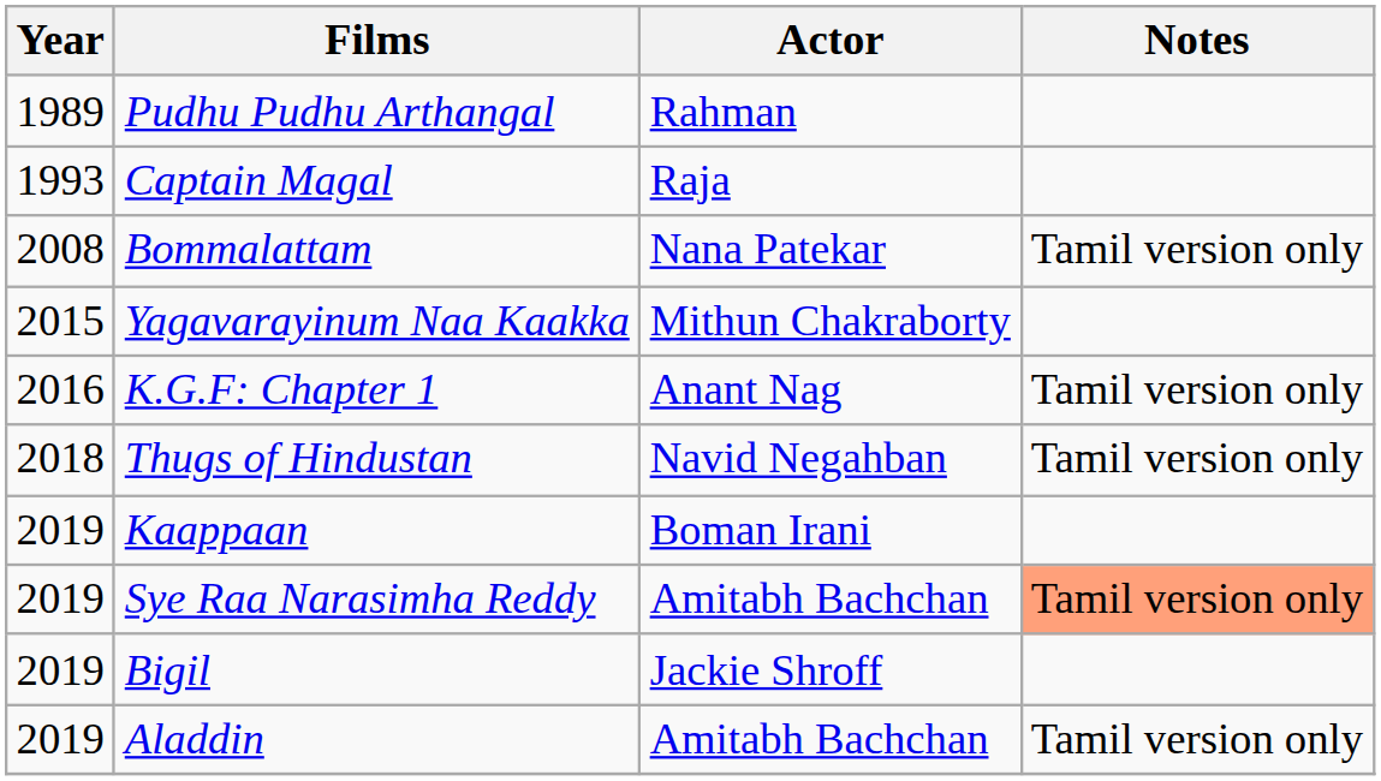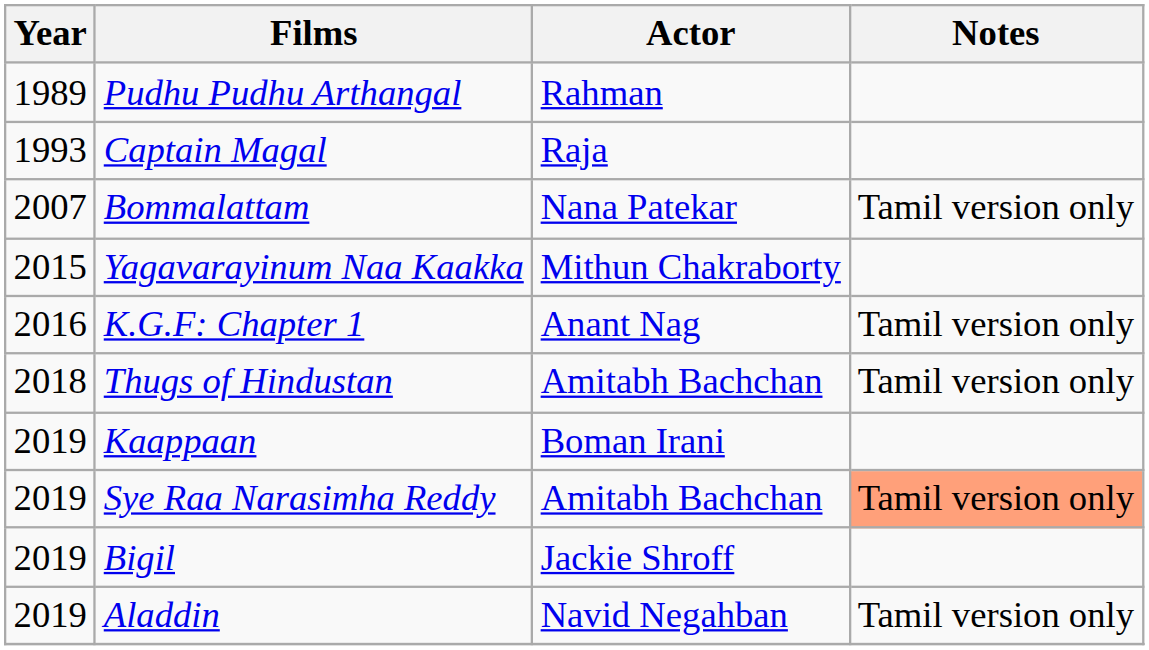Bommalattam | Year: 2008 -> 2007
Thugs of Hindustan | Actor: Navid Negahban -> Amitabh Bachchan
Aladdin | Actor: Amitabh Bachchan -> Navid Negahban
